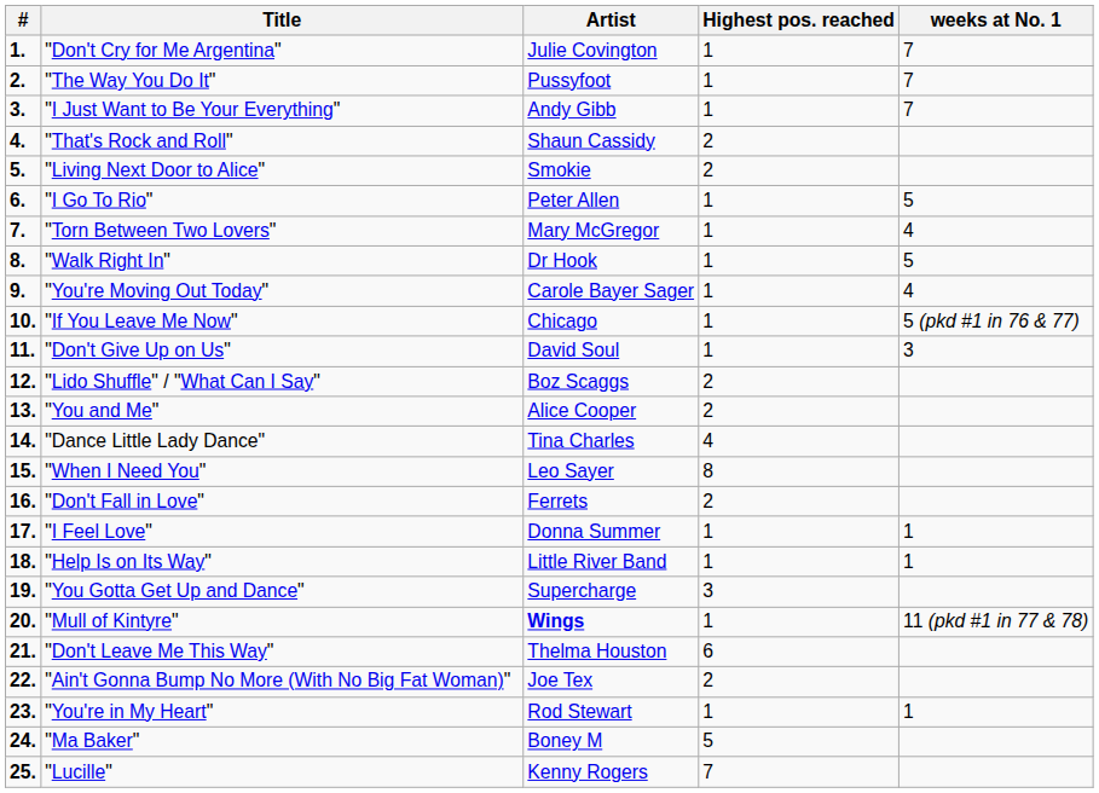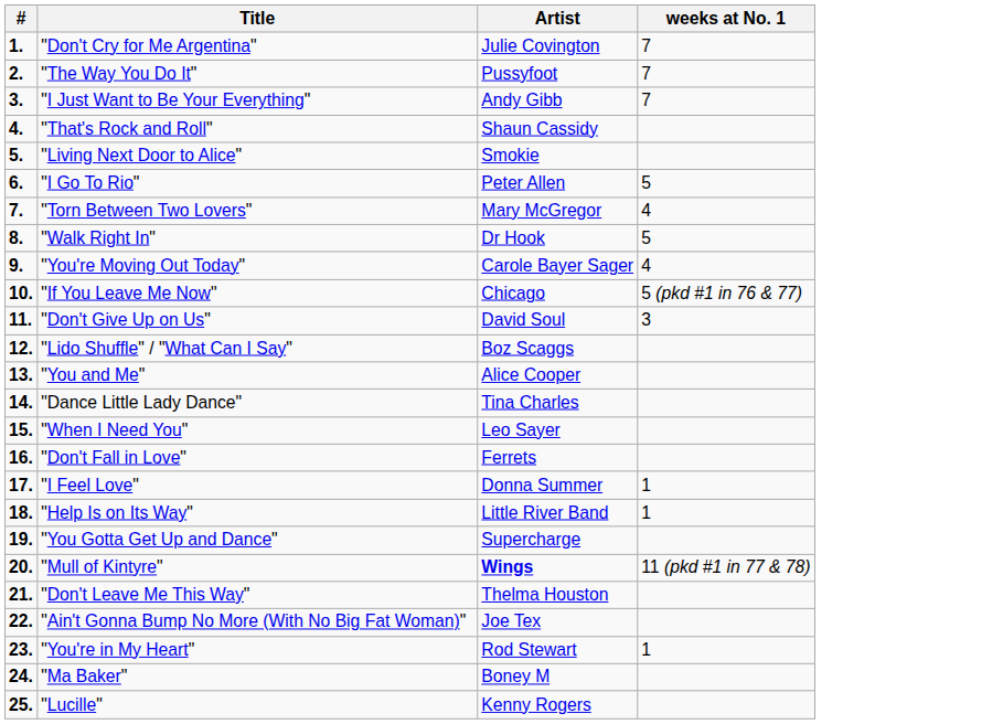- column: Highest pos. reached | 1 | 1 | 1 | 2 | 2 | 1 | 1 | 1 | 1 | 1 | 1 | 2 | 2 | 4 | 8 | 2 | 1 | 1 | 3 | 1 | 6 | 2 | 1 | 5 | 7
